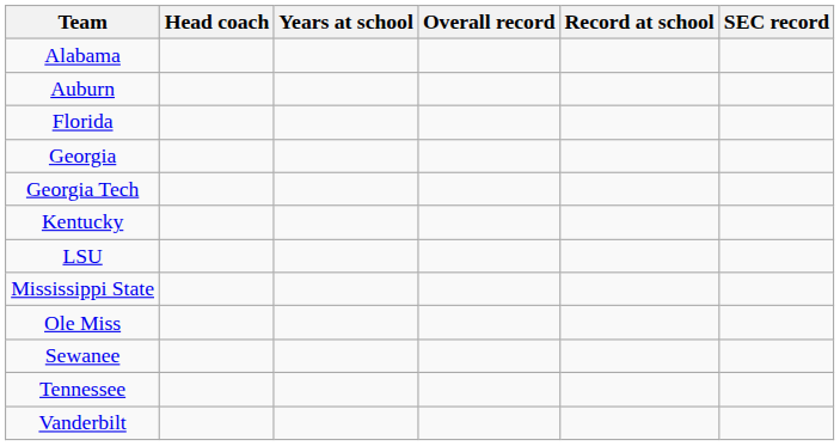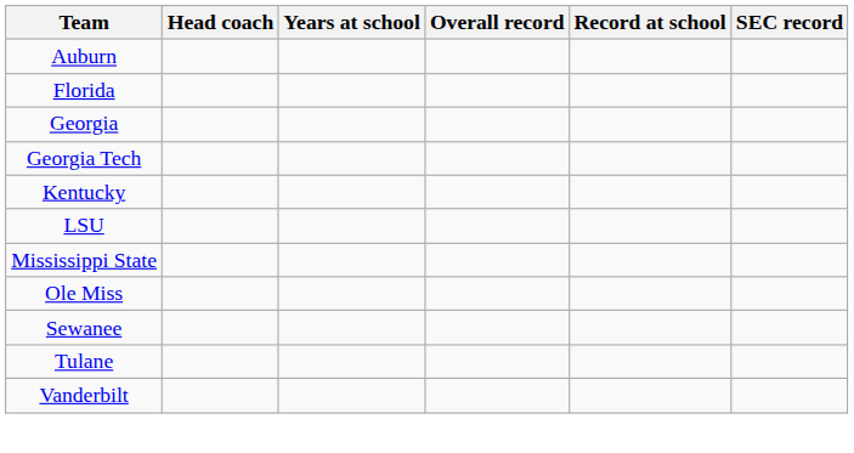- row: Alabama
- row: Tennessee
+ row: Tulane
